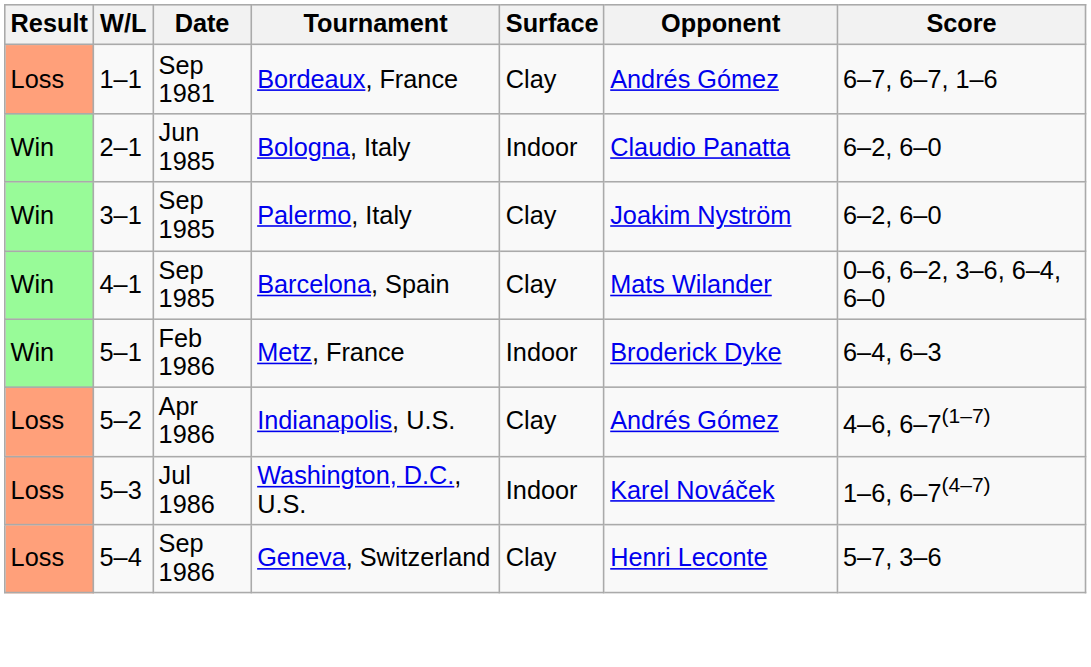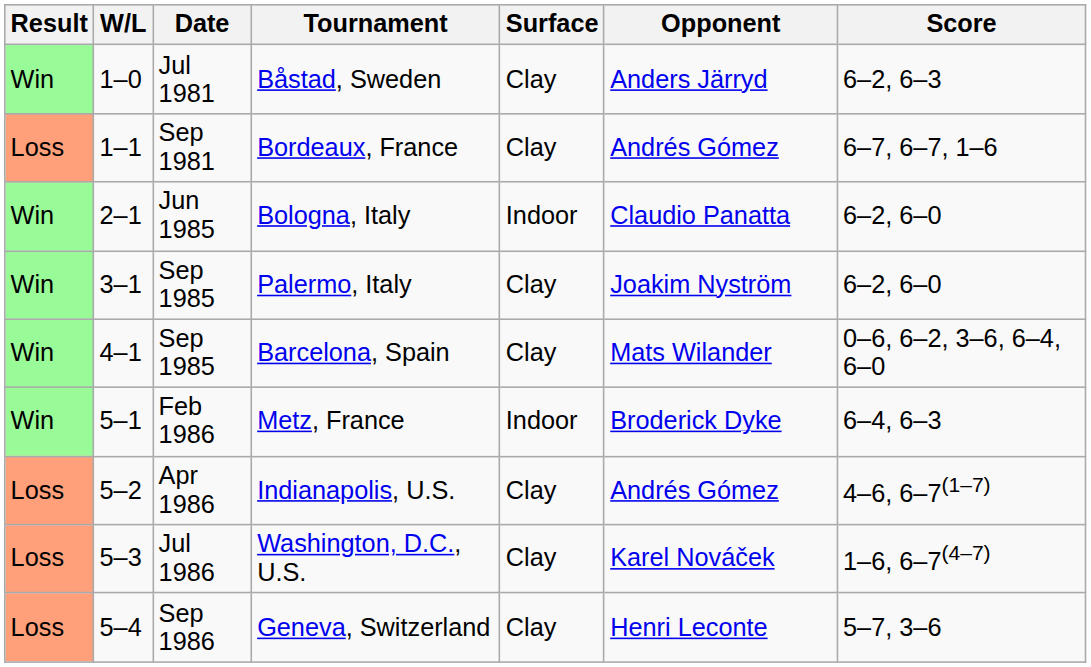+ row: Win | 1–0 | Jul 1981 | Båstad, Sweden | Clay | Anders Järryd | 6–2, 6–3
Washington, D.C., U.S. | Surface: Indoor -> Clay
